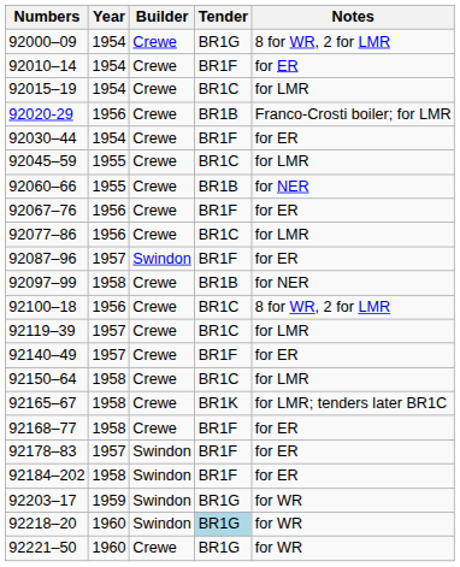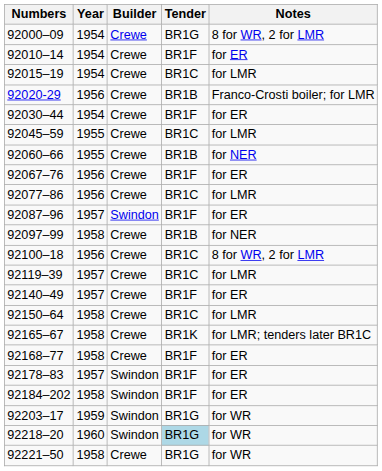92221–50 | Year: 1960 -> 1958
